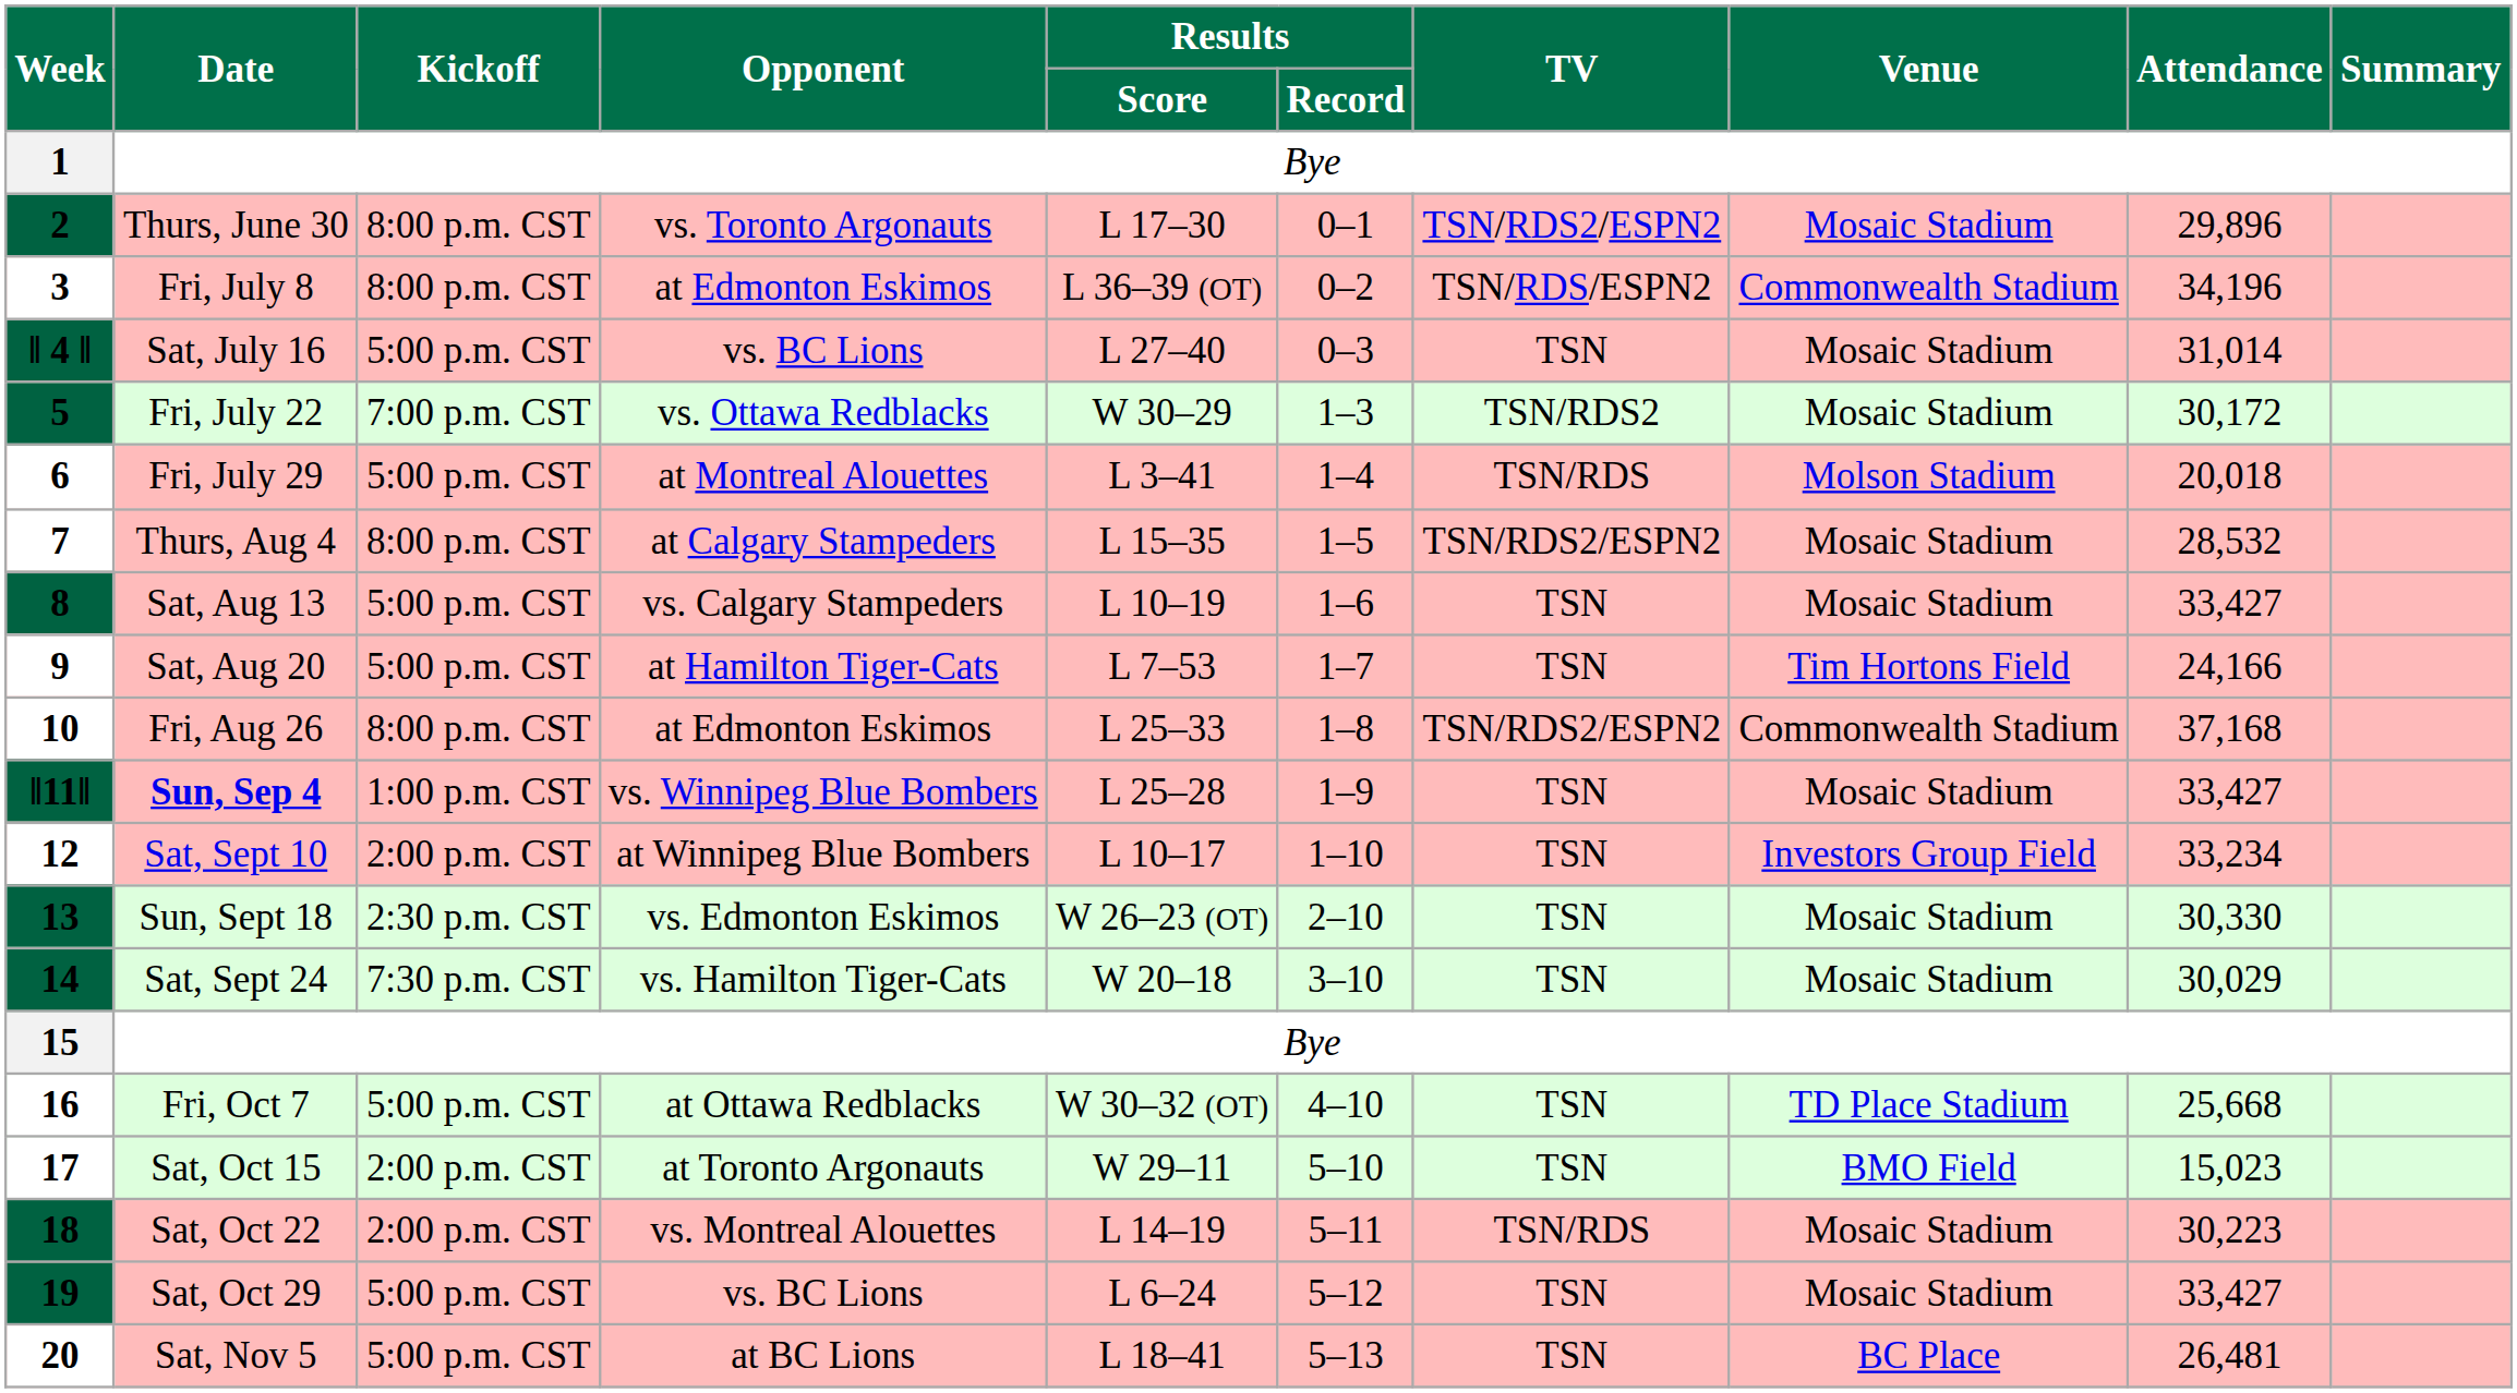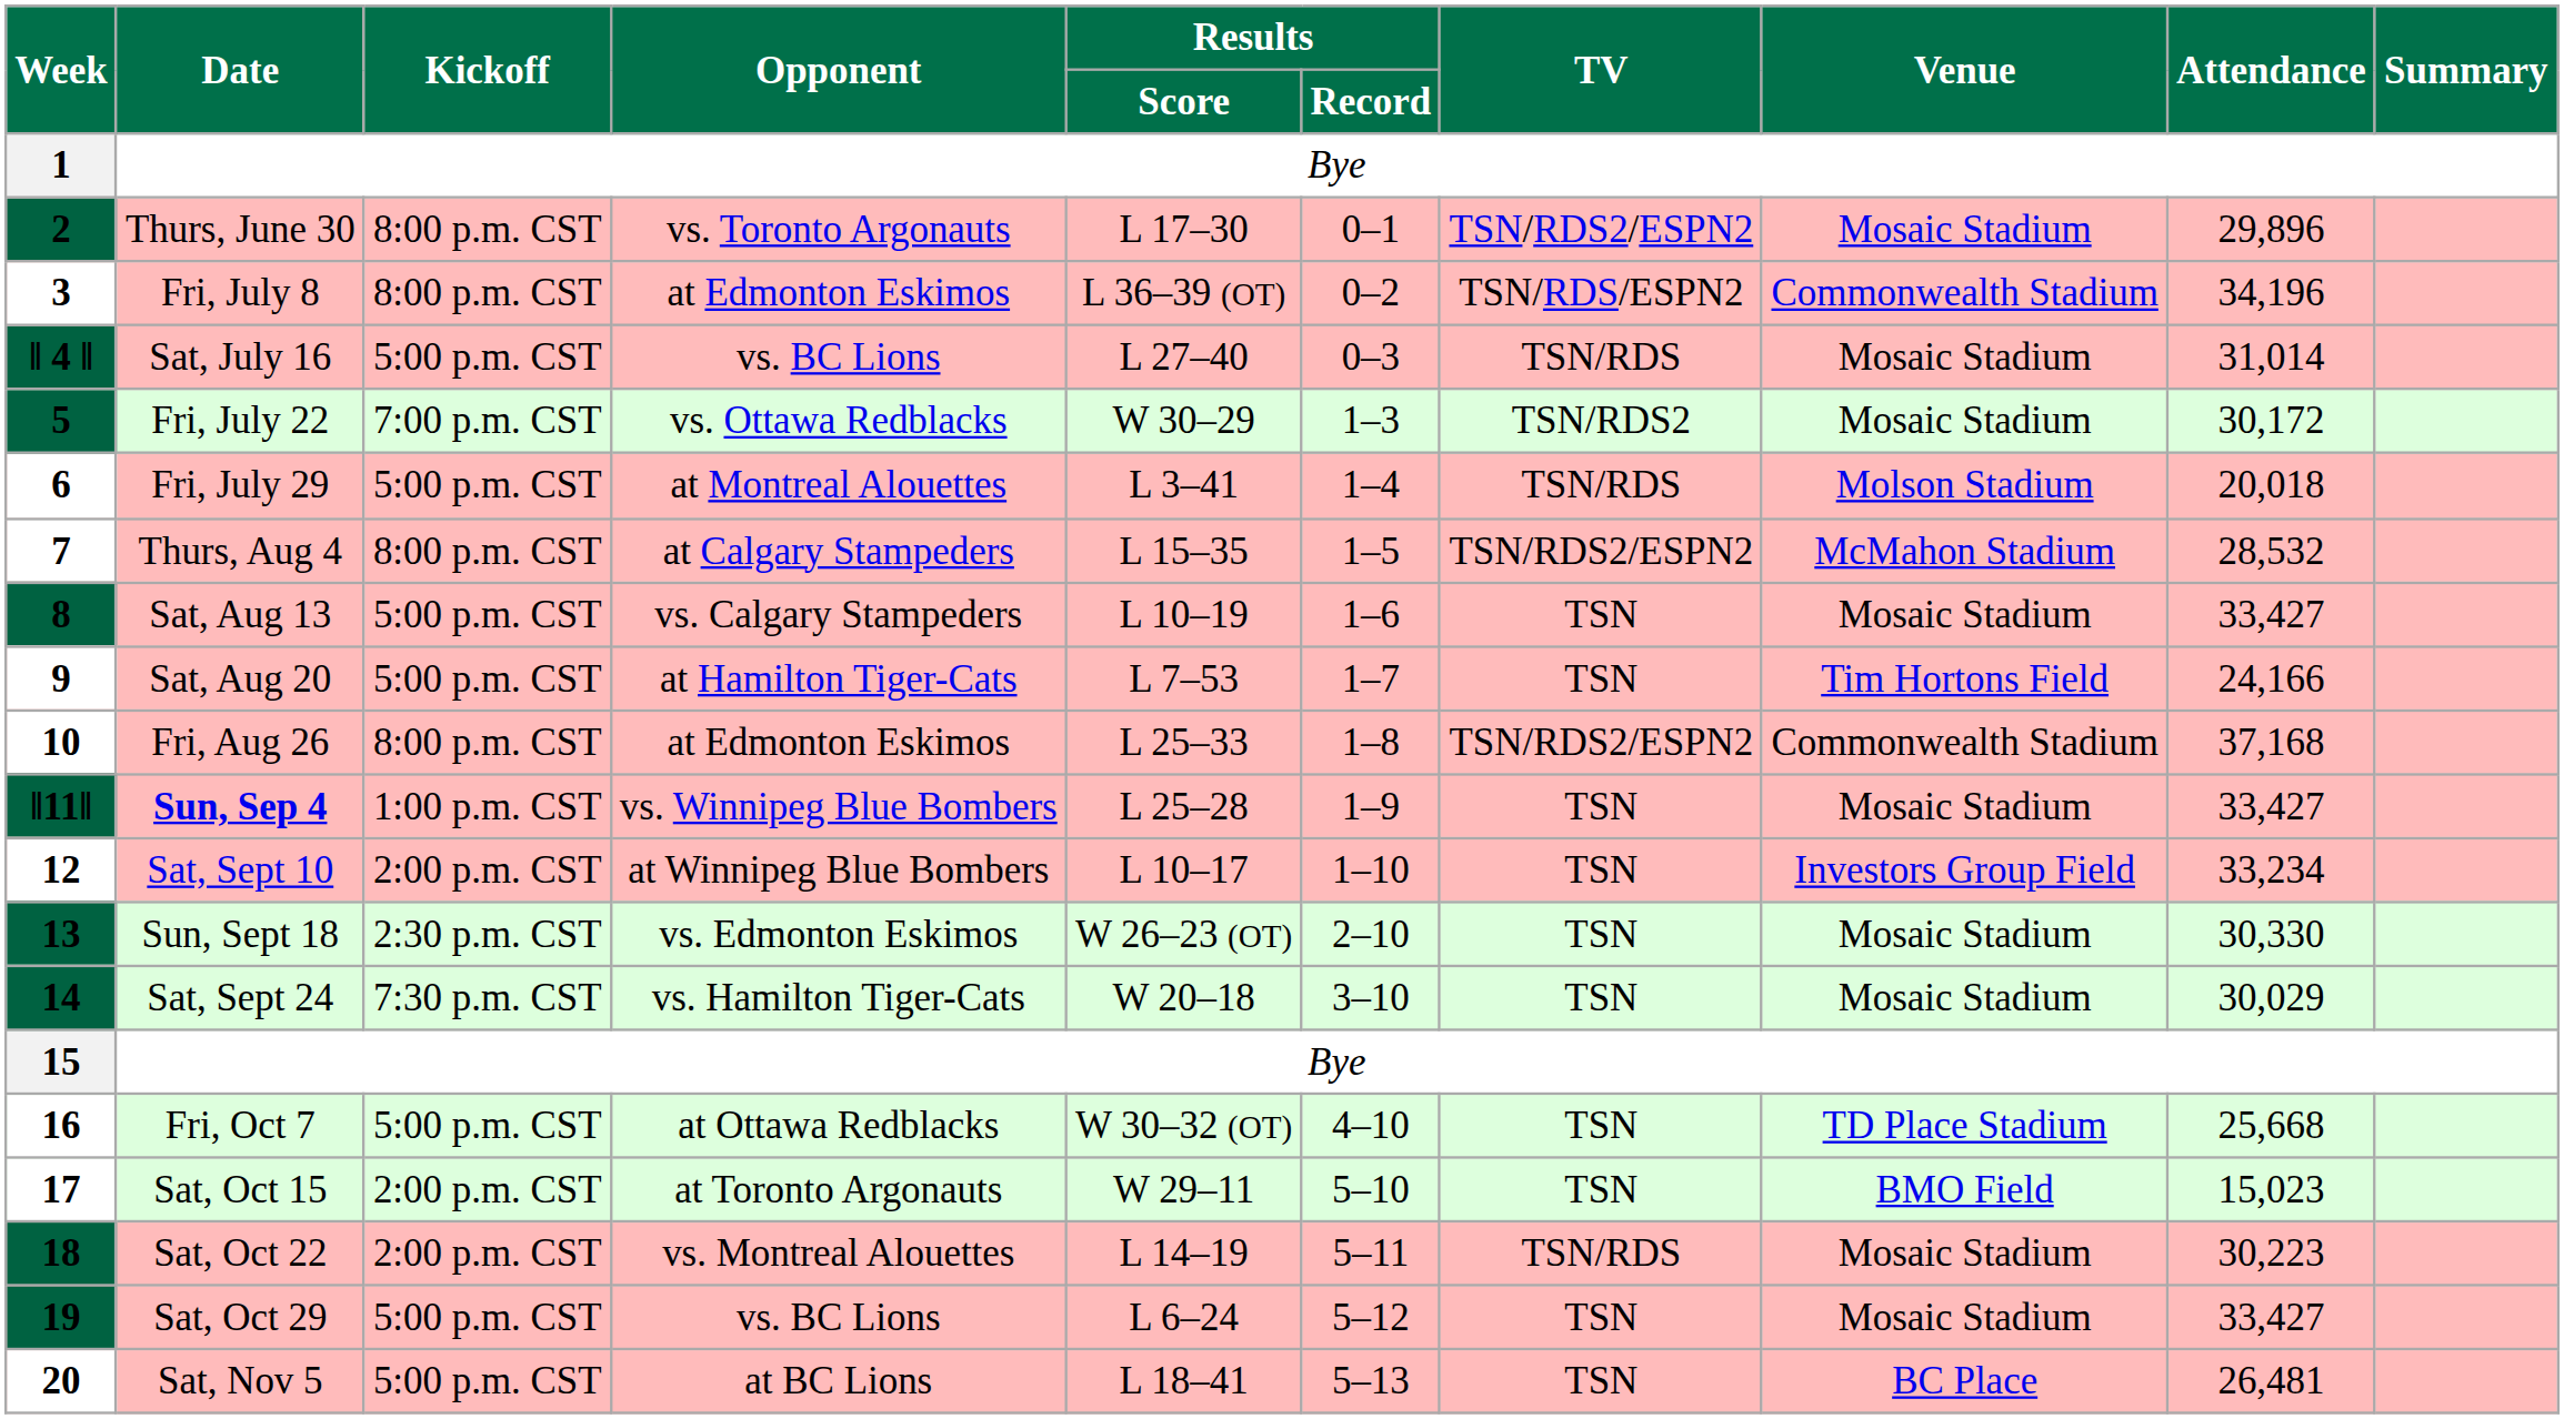ǁ 4 ǁ | TV: TSN -> TSN/RDS
7 | Venue: Mosaic Stadium -> McMahon Stadium
